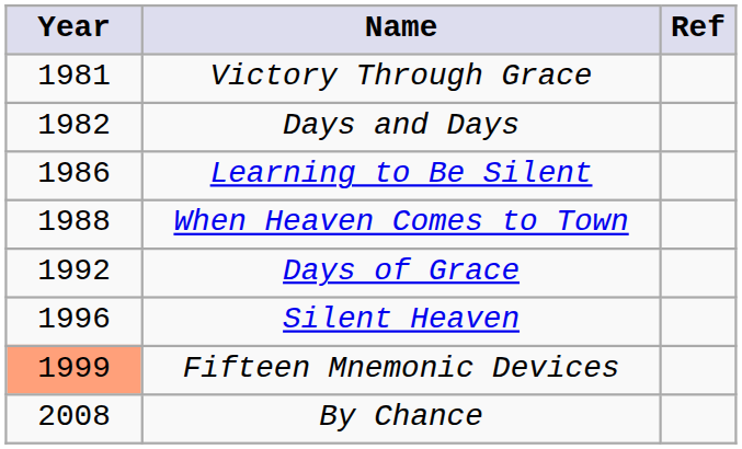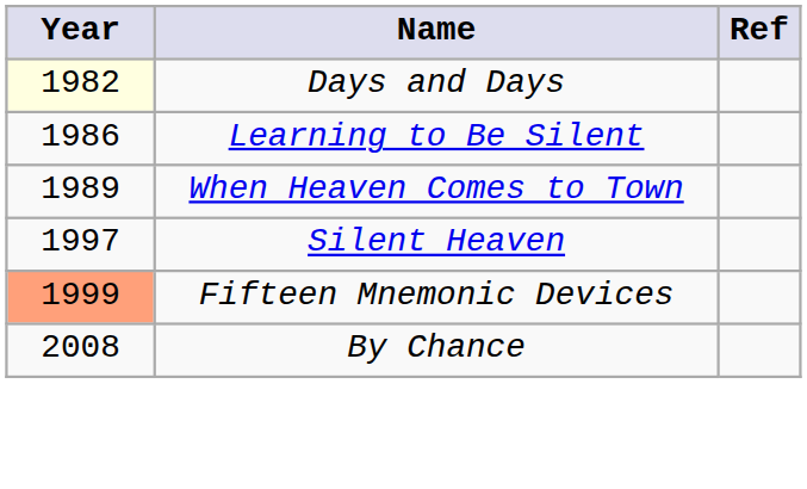- row: 1981 | Victory Through Grace
Days and Days | Year: no background -> lightyellow background
When Heaven Comes to Town | Year: 1988 -> 1989
- row: 1992 | Days of Grace
Silent Heaven | Year: 1996 -> 1997
